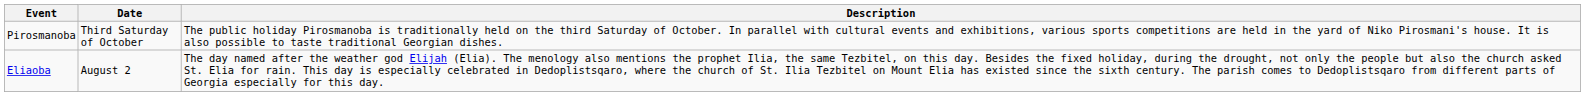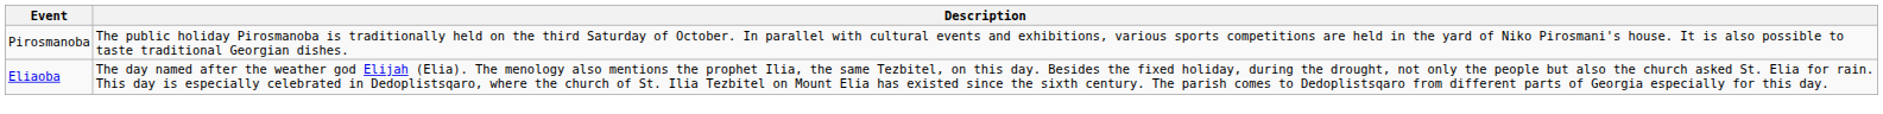- column: Date | Third Saturday of October | August 2
